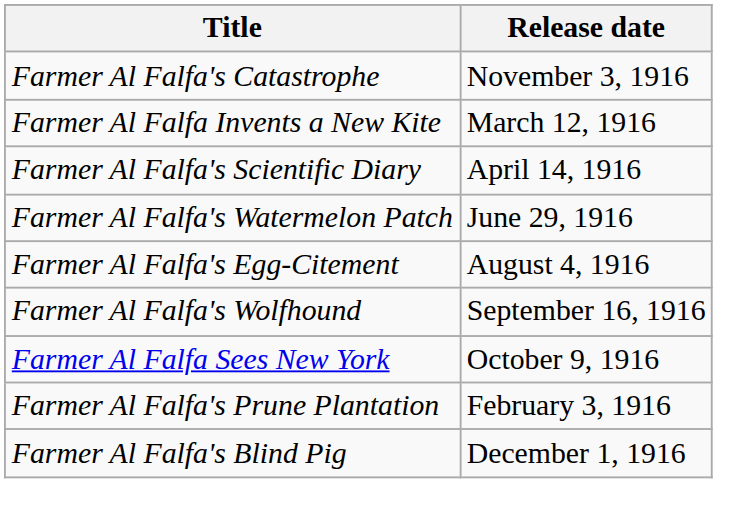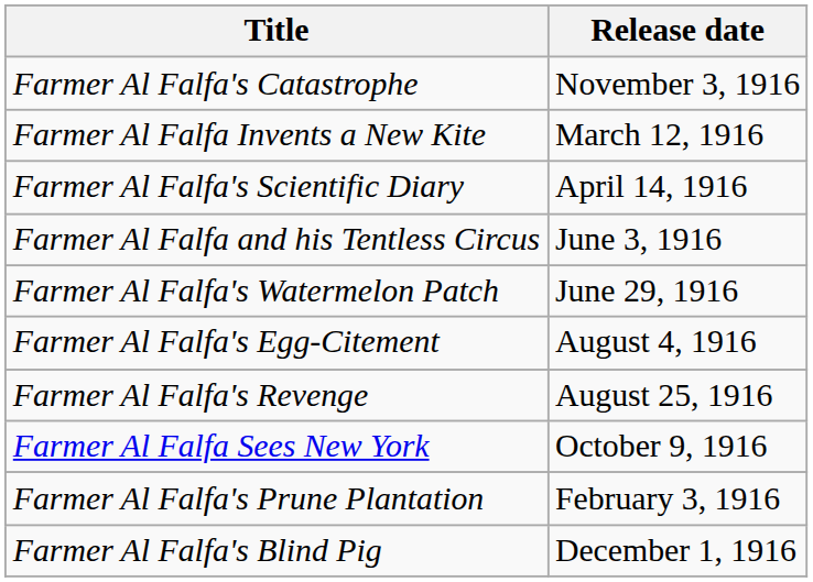+ row: Farmer Al Falfa and his Tentless Circus | June 3, 1916
+ row: Farmer Al Falfa's Revenge | August 25, 1916
- row: Farmer Al Falfa's Wolfhound | September 16, 1916
